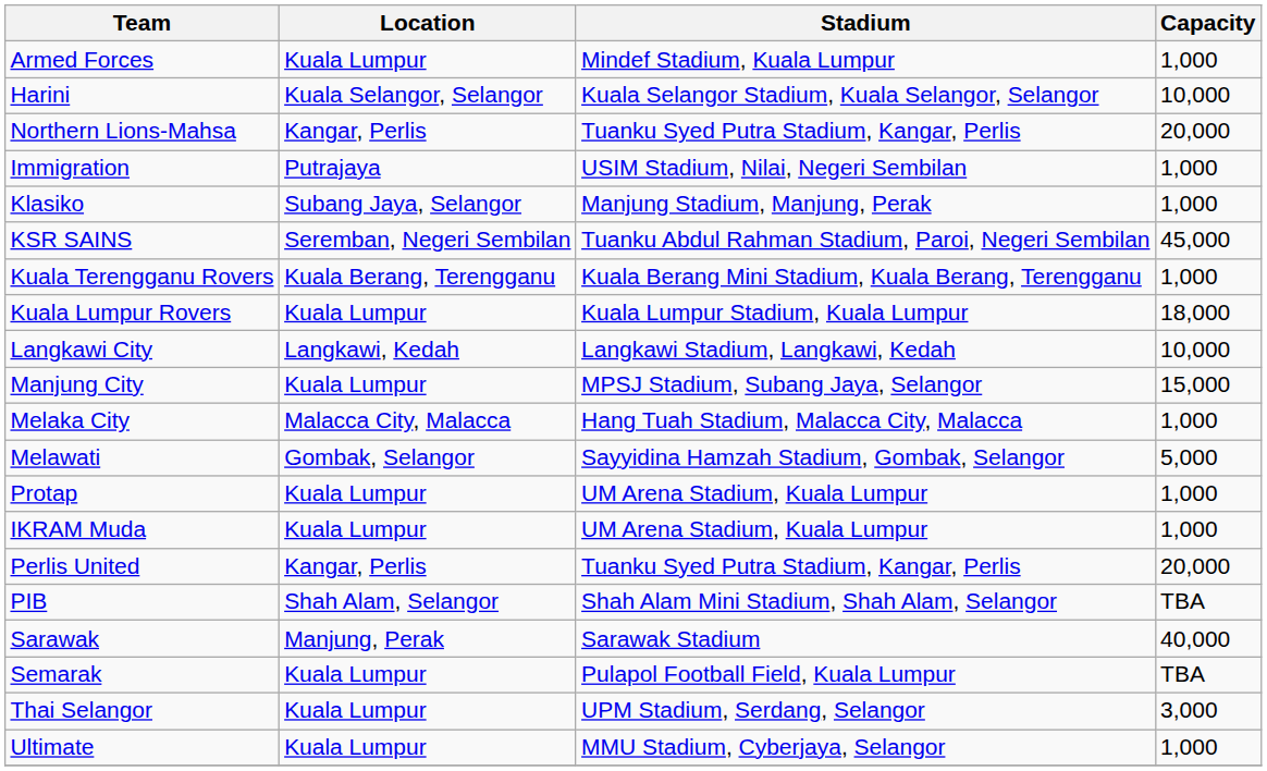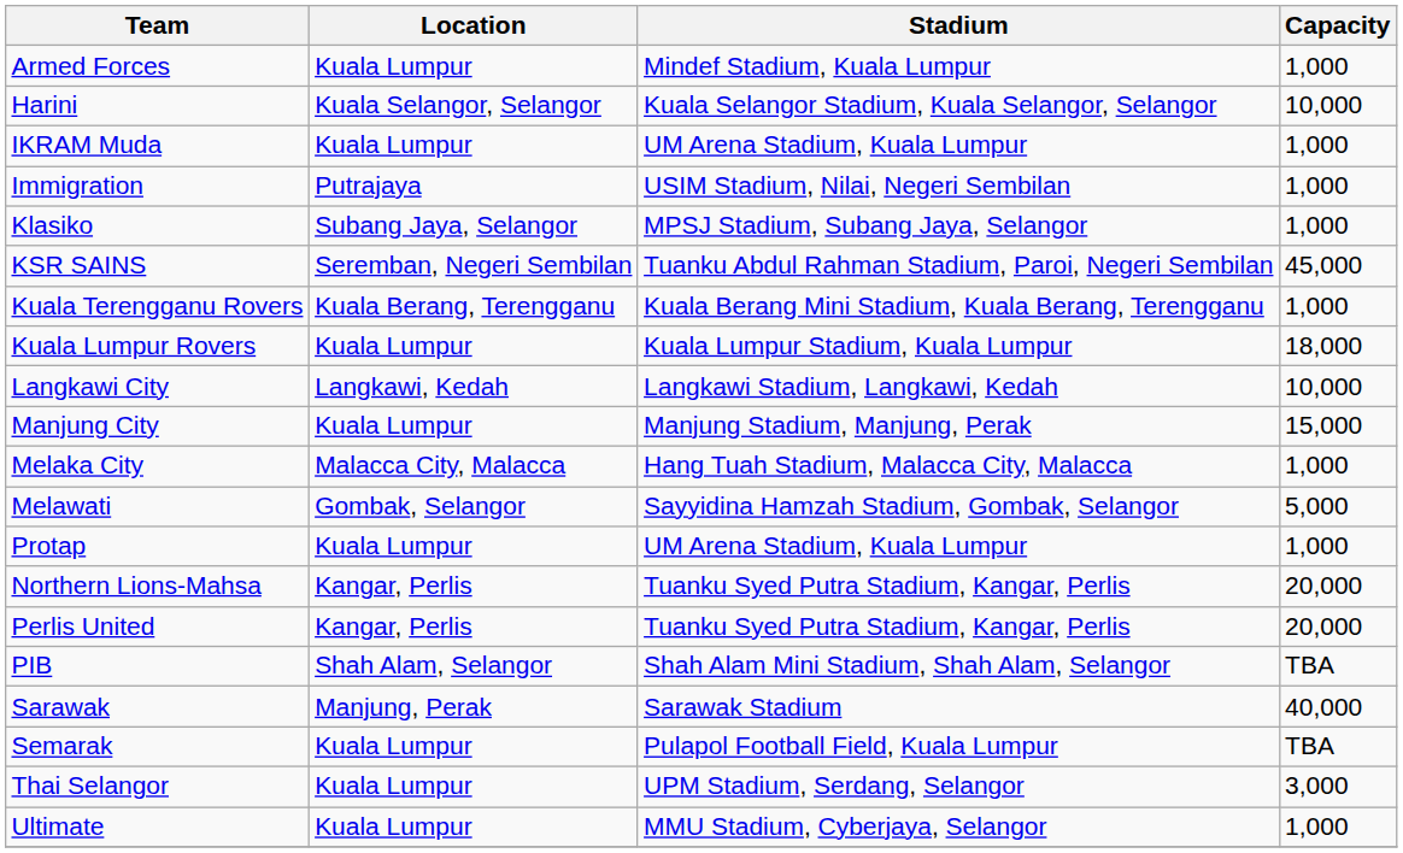rows swapped: IKRAM Muda <-> Northern Lions-Mahsa
Klasiko | Stadium: Manjung Stadium, Manjung, Perak -> MPSJ Stadium, Subang Jaya, Selangor
Manjung City | Stadium: MPSJ Stadium, Subang Jaya, Selangor -> Manjung Stadium, Manjung, Perak
